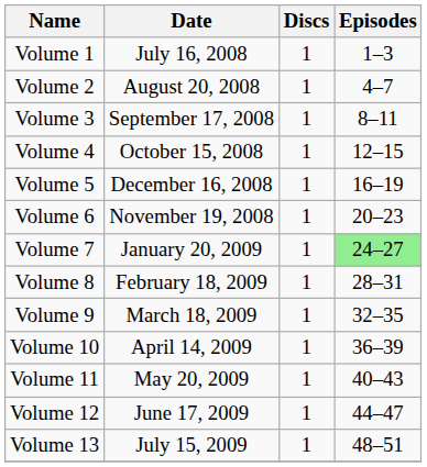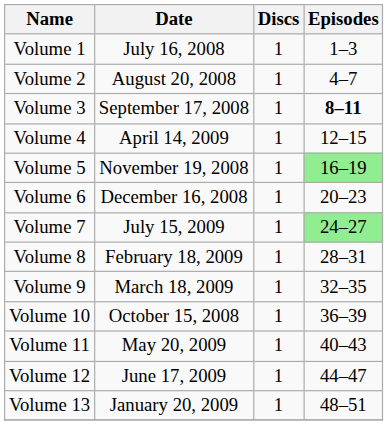Volume 3 | Episodes: normal -> bold
Volume 4 | Date: October 15, 2008 -> April 14, 2009
Volume 5 | Date: December 16, 2008 -> November 19, 2008
Volume 5 | Episodes: no background -> lightgreen background
Volume 6 | Date: November 19, 2008 -> December 16, 2008
Volume 7 | Date: January 20, 2009 -> July 15, 2009
Volume 10 | Date: April 14, 2009 -> October 15, 2008
Volume 13 | Date: July 15, 2009 -> January 20, 2009
